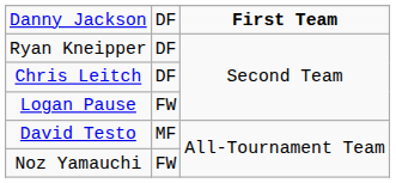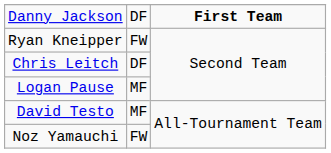Ryan Kneipper | column 2: DF -> FW
Logan Pause | column 2: FW -> MF
